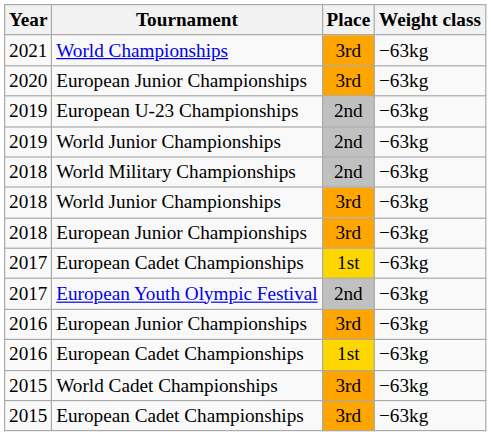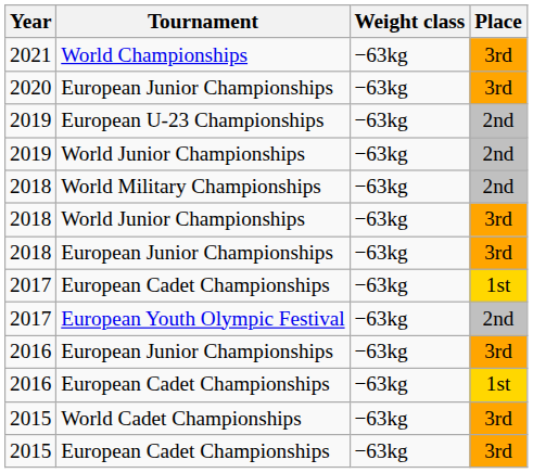columns swapped: Place <-> Weight class
